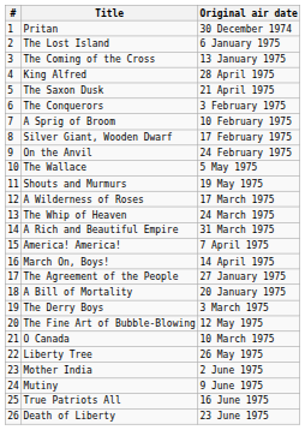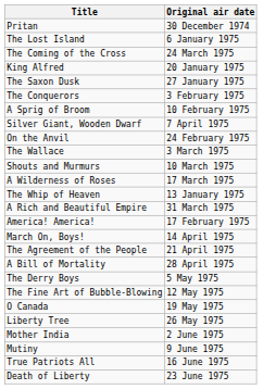- column: # | 1 | 2 | 3 | 4 | 5 | 6 | 7 | 8 | 9 | 10 | 11 | 12 | 13 | 14 | 15 | 16 | 17 | 18 | 19 | 20 | 21 | 22 | 23 | 24 | 25 | 26
The Coming of the Cross | Original air date: 13 January 1975 -> 24 March 1975
King Alfred | Original air date: 28 April 1975 -> 20 January 1975
The Saxon Dusk | Original air date: 21 April 1975 -> 27 January 1975
Silver Giant, Wooden Dwarf | Original air date: 17 February 1975 -> 7 April 1975
The Wallace | Original air date: 5 May 1975 -> 3 March 1975
Shouts and Murmurs | Original air date: 19 May 1975 -> 10 March 1975
The Whip of Heaven | Original air date: 24 March 1975 -> 13 January 1975
America! America! | Original air date: 7 April 1975 -> 17 February 1975
The Agreement of the People | Original air date: 27 January 1975 -> 21 April 1975
A Bill of Mortality | Original air date: 20 January 1975 -> 28 April 1975
The Derry Boys | Original air date: 3 March 1975 -> 5 May 1975
O Canada | Original air date: 10 March 1975 -> 19 May 1975
